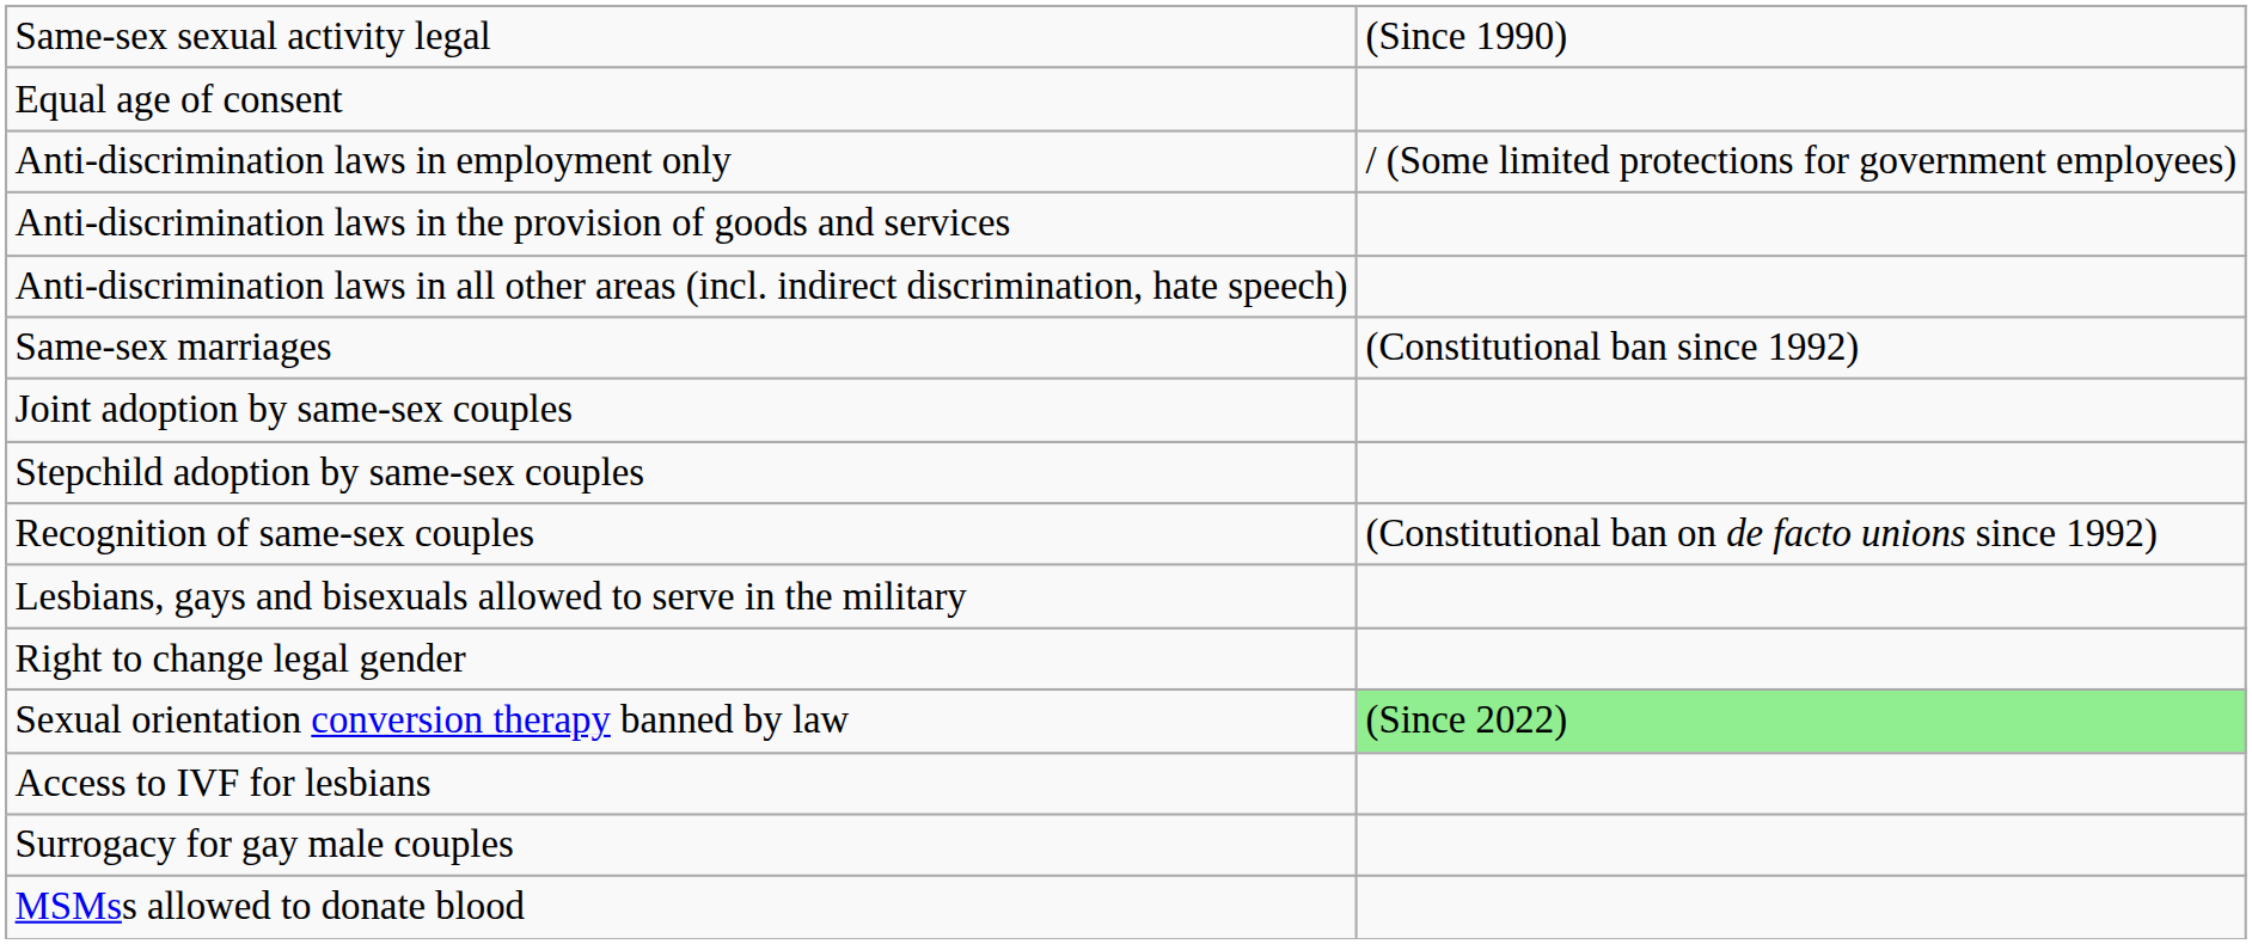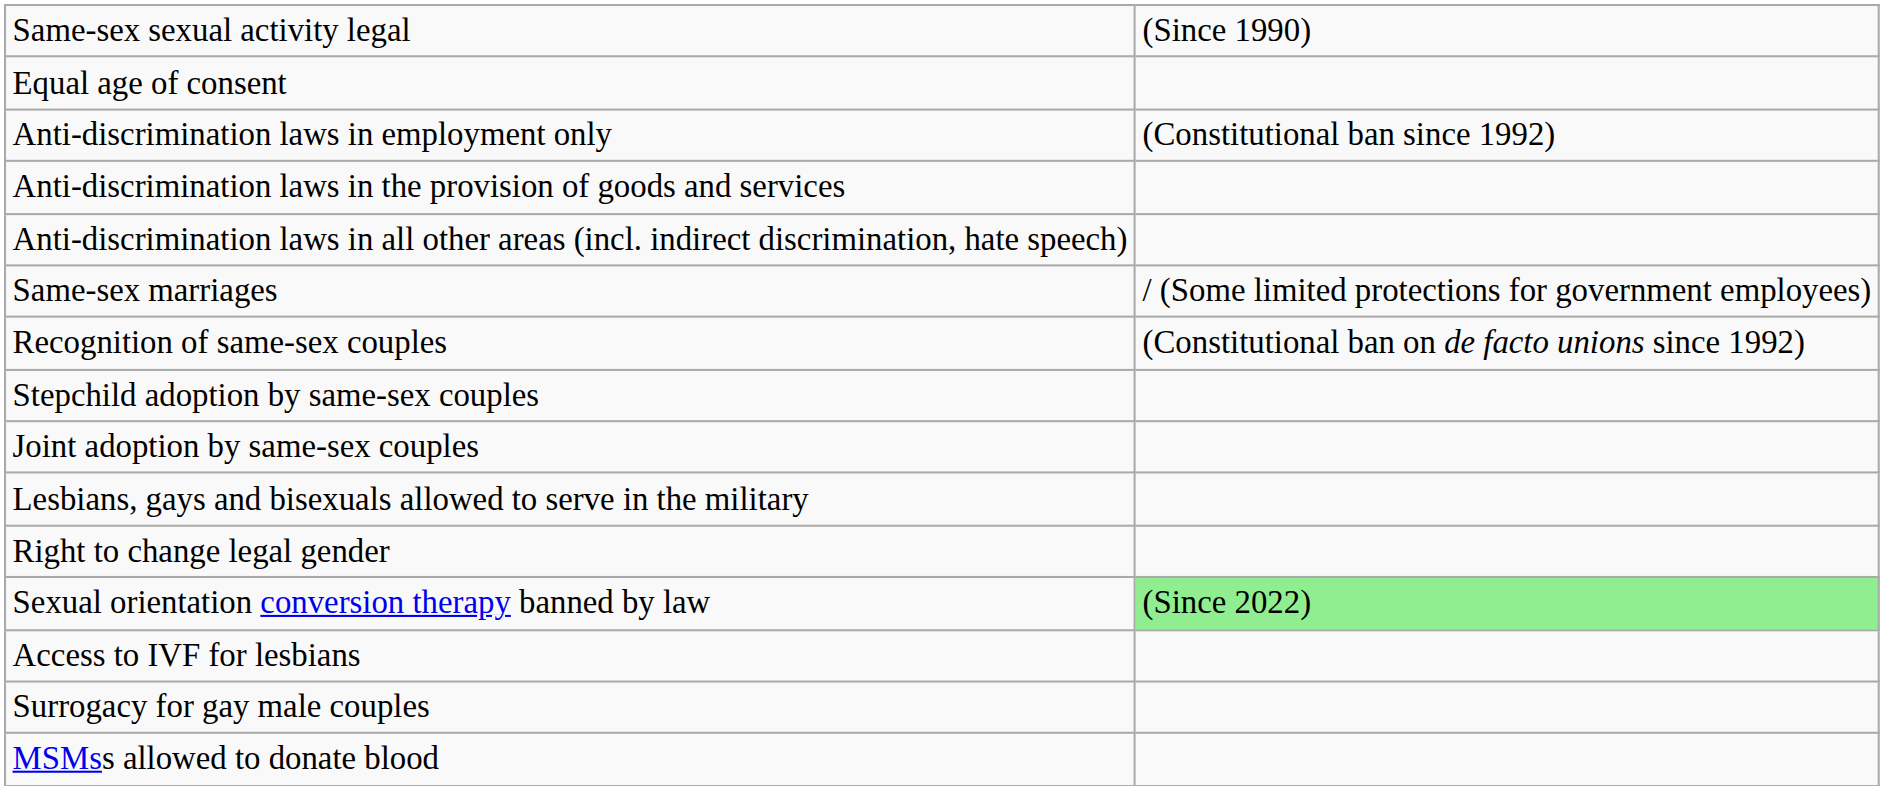Anti-discrimination laws in employment only | column 2: / (Some limited protections for government employees) -> (Constitutional ban since 1992)
Same-sex marriages | column 2: (Constitutional ban since 1992) -> / (Some limited protections for government employees)
rows swapped: Recognition of same-sex couples <-> Joint adoption by same-sex couples
